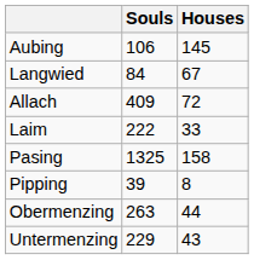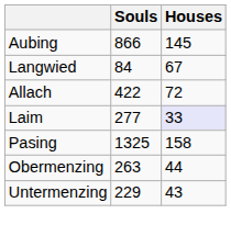Aubing | Souls: 106 -> 866
Allach | Souls: 409 -> 422
Laim | Souls: 222 -> 277
Laim | Houses: no background -> lavender background
- row: Pipping | 39 | 8
